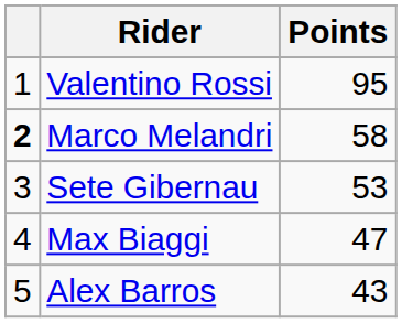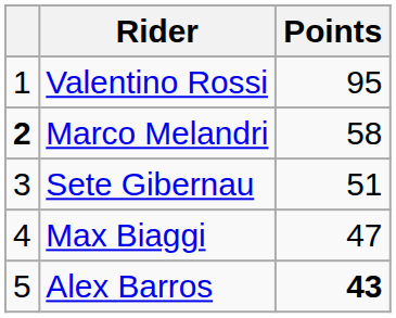Sete Gibernau | Points: 53 -> 51
Alex Barros | Points: normal -> bold
